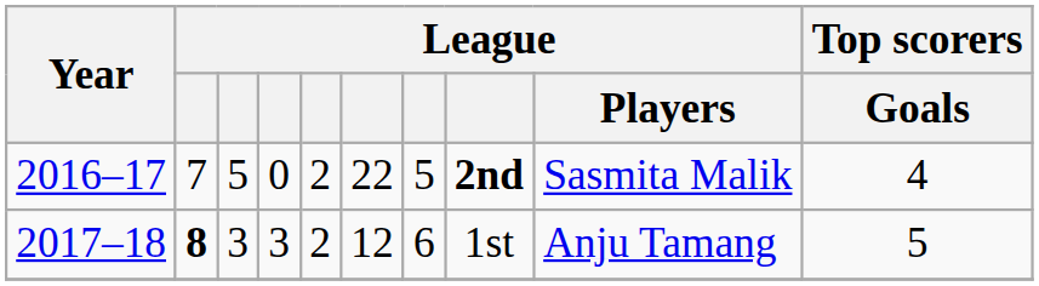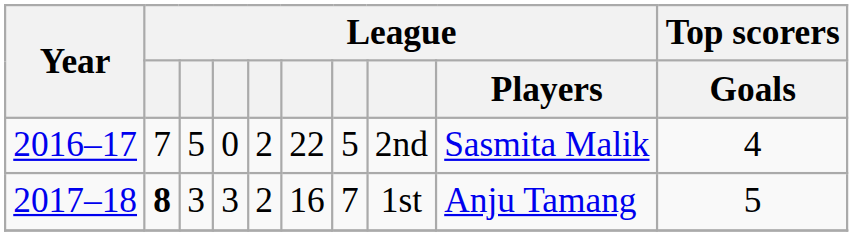2016–17 | column 8: bold -> normal
2017–18 | column 6: 12 -> 16
2017–18 | column 7: 6 -> 7
